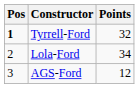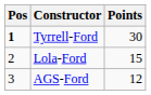Tyrrell-Ford | Points: 32 -> 30
Lola-Ford | Points: 34 -> 15
